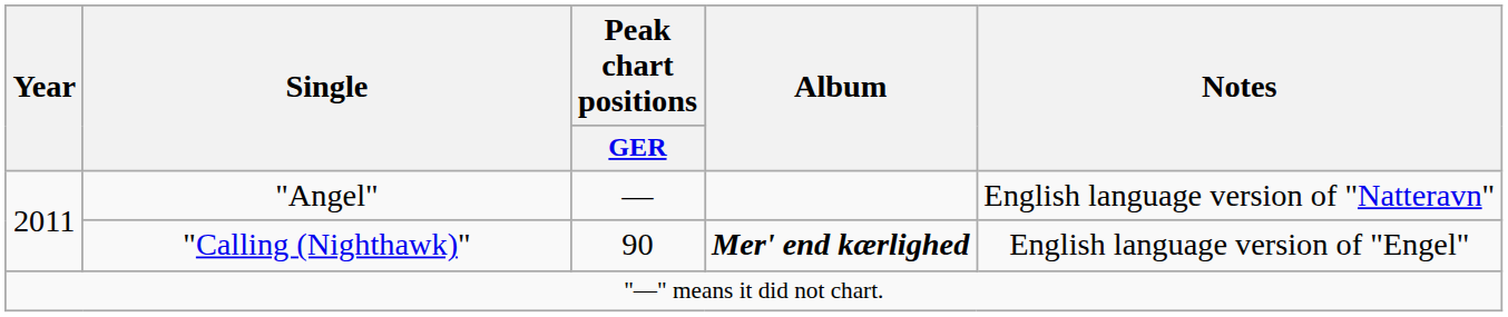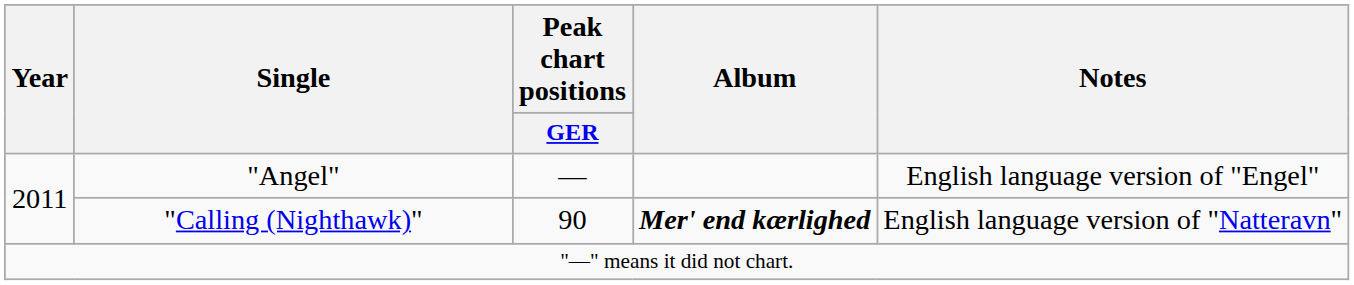"Angel" | Notes: English language version of "Natteravn" -> English language version of "Engel"
"Calling (Nighthawk)" | Notes: English language version of "Engel" -> English language version of "Natteravn"
